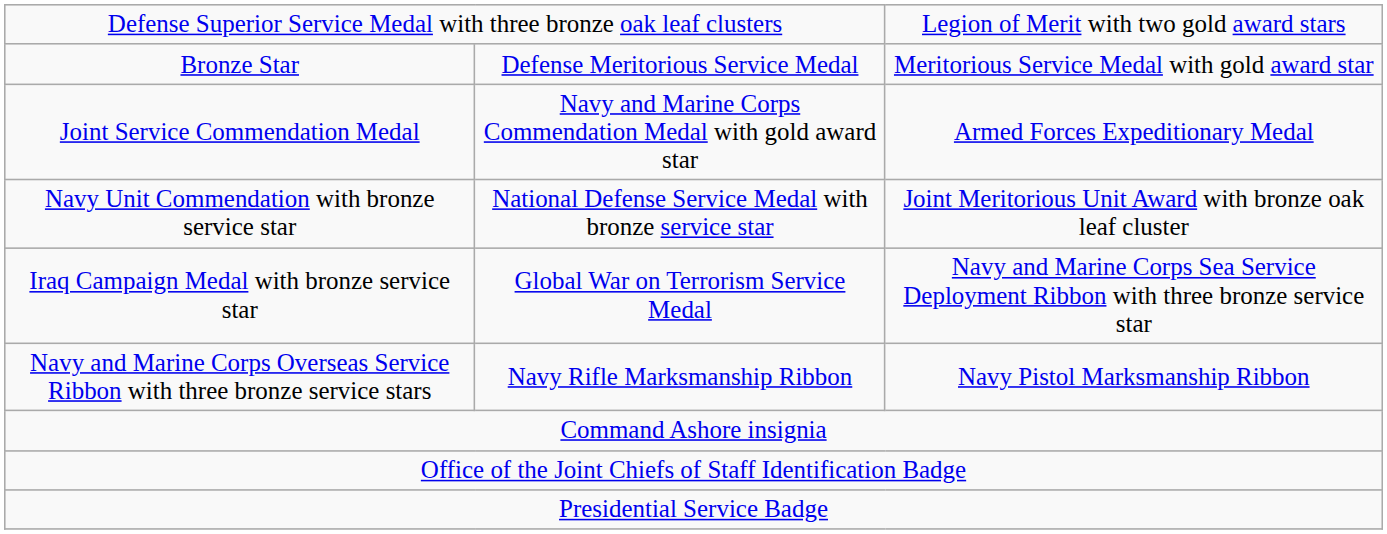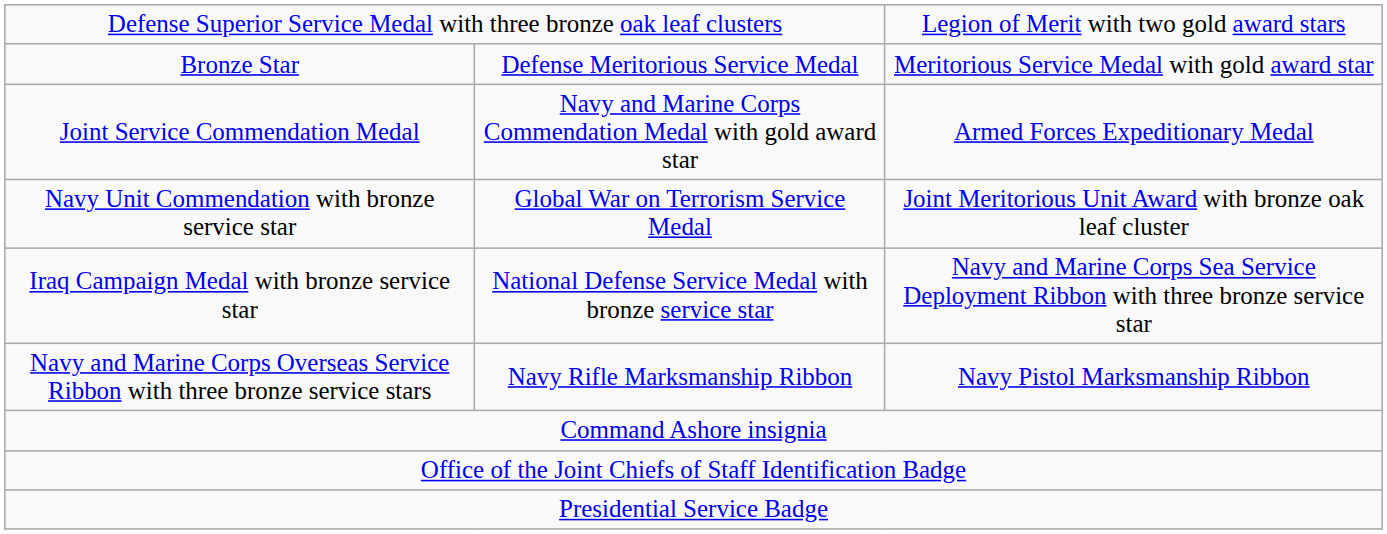Navy Unit Commendation with bronze service star | column 2: National Defense Service Medal with bronze service star -> Global War on Terrorism Service Medal
Iraq Campaign Medal with bronze service star | column 2: Global War on Terrorism Service Medal -> National Defense Service Medal with bronze service star
